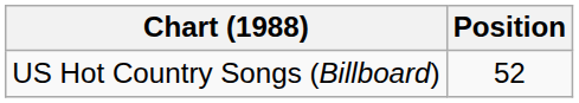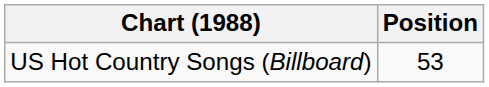US Hot Country Songs (Billboard) | Position: 52 -> 53
